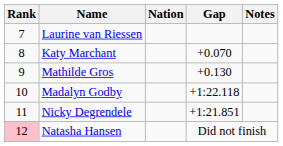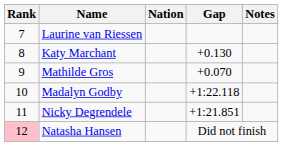Katy Marchant | Gap: +0.070 -> +0.130
Mathilde Gros | Gap: +0.130 -> +0.070
